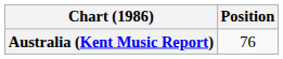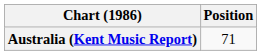Australia (Kent Music Report) | Position: 76 -> 71
